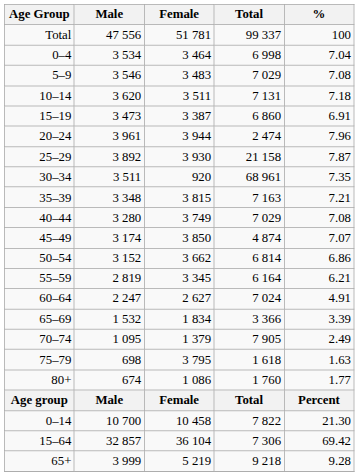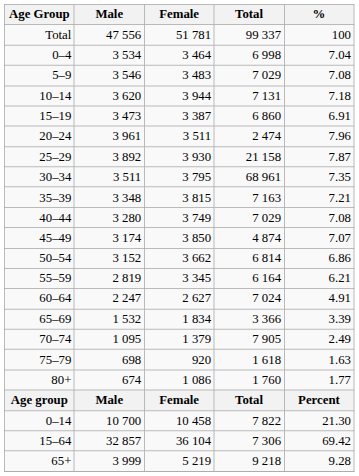10–14 | Female: 3 511 -> 3 944
20–24 | Female: 3 944 -> 3 511
30–34 | Female: 920 -> 3 795
75–79 | Female: 3 795 -> 920
